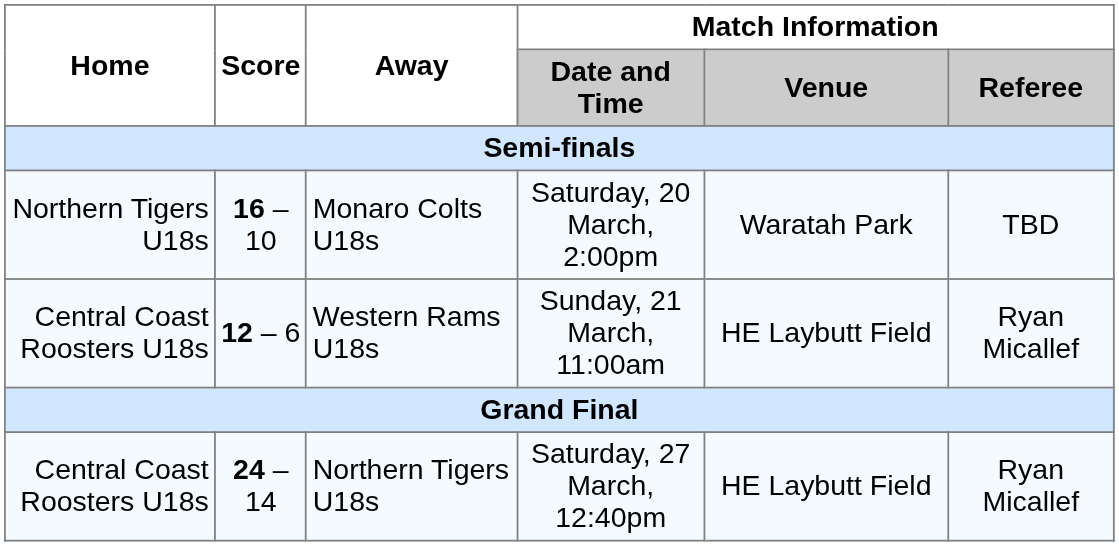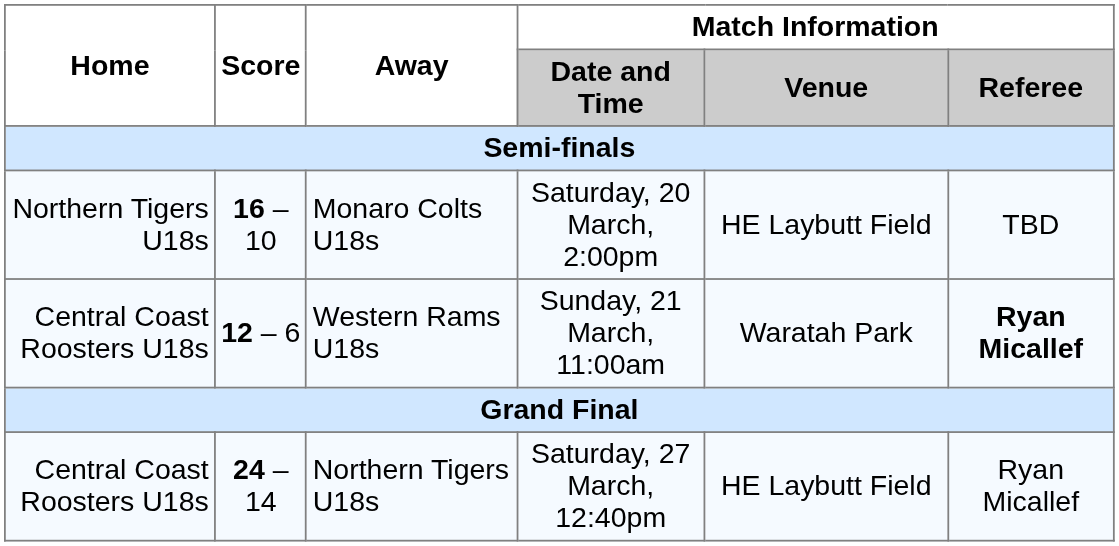Monaro Colts U18s | Match Information / Venue: Waratah Park -> HE Laybutt Field
Western Rams U18s | Match Information / Venue: HE Laybutt Field -> Waratah Park
Western Rams U18s | Match Information / Referee: normal -> bold
